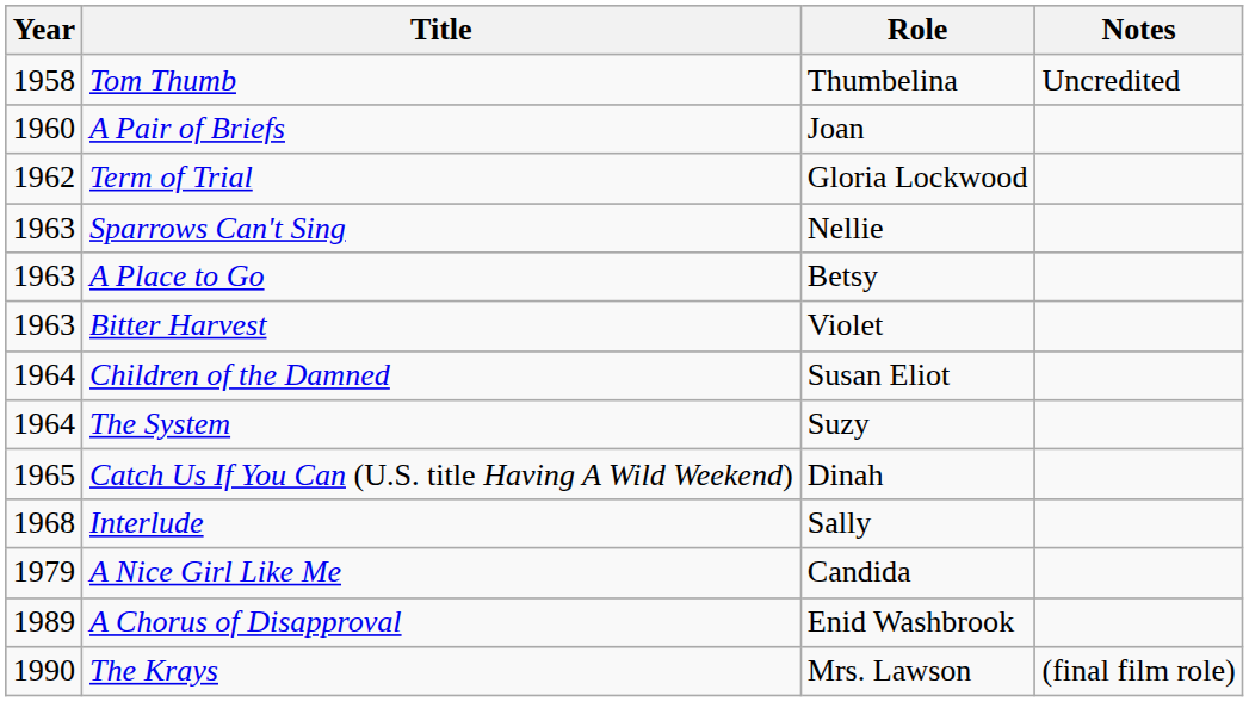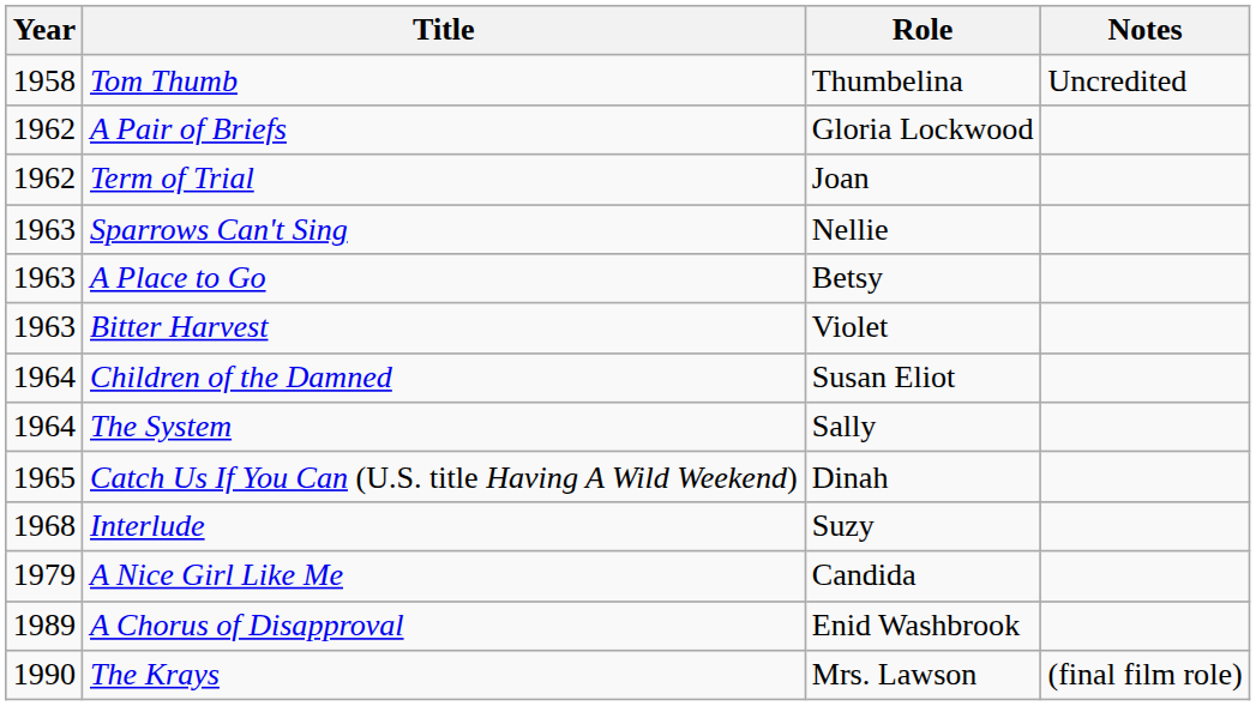A Pair of Briefs | Year: 1960 -> 1962
A Pair of Briefs | Role: Joan -> Gloria Lockwood
Term of Trial | Role: Gloria Lockwood -> Joan
The System | Role: Suzy -> Sally
Interlude | Role: Sally -> Suzy
